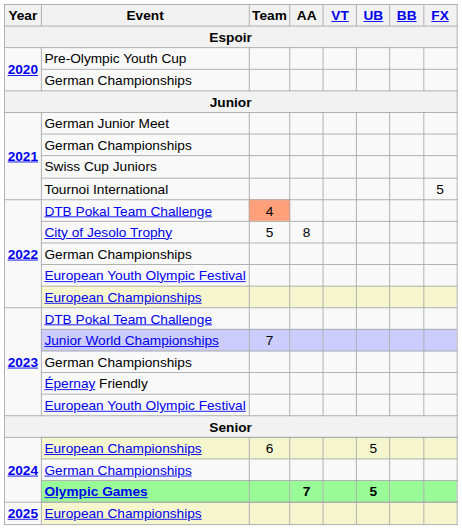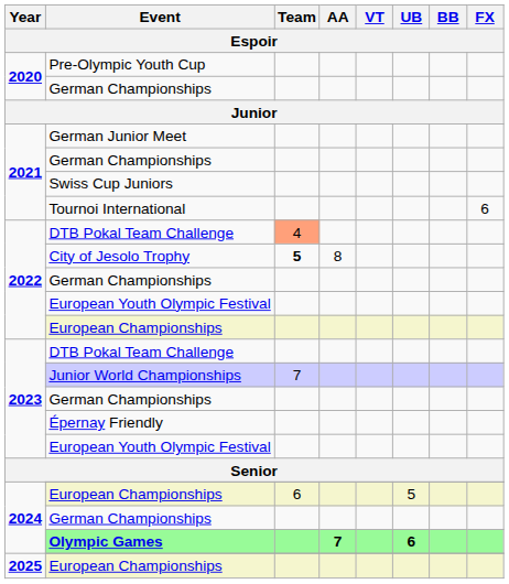Tournoi International | FX: 5 -> 6
City of Jesolo Trophy | Team: normal -> bold
Olympic Games | UB: 5 -> 6
